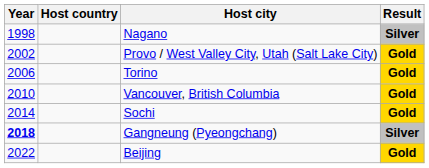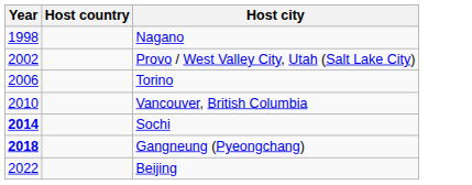- column: Result | Silver | Gold | Gold | Gold | Gold | Silver | Gold
Sochi | Year: normal -> bold
